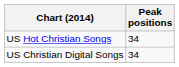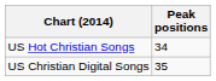US Christian Digital Songs | Peak positions: 34 -> 35
